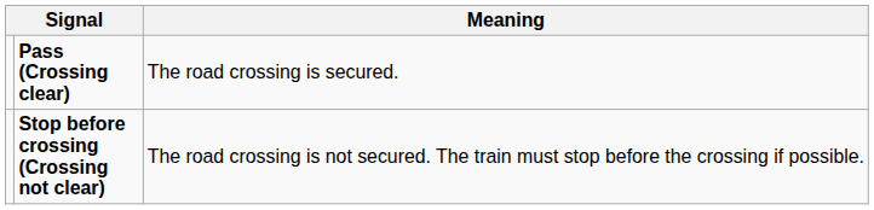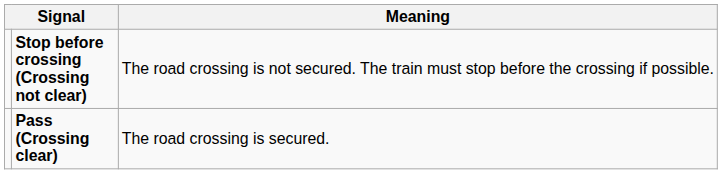rows swapped: Stop before crossing (Crossing not clear) <-> Pass (Crossing clear)
